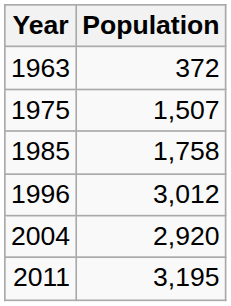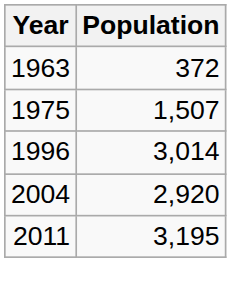- row: 1985 | 1,758
1996 | Population: 3,012 -> 3,014
